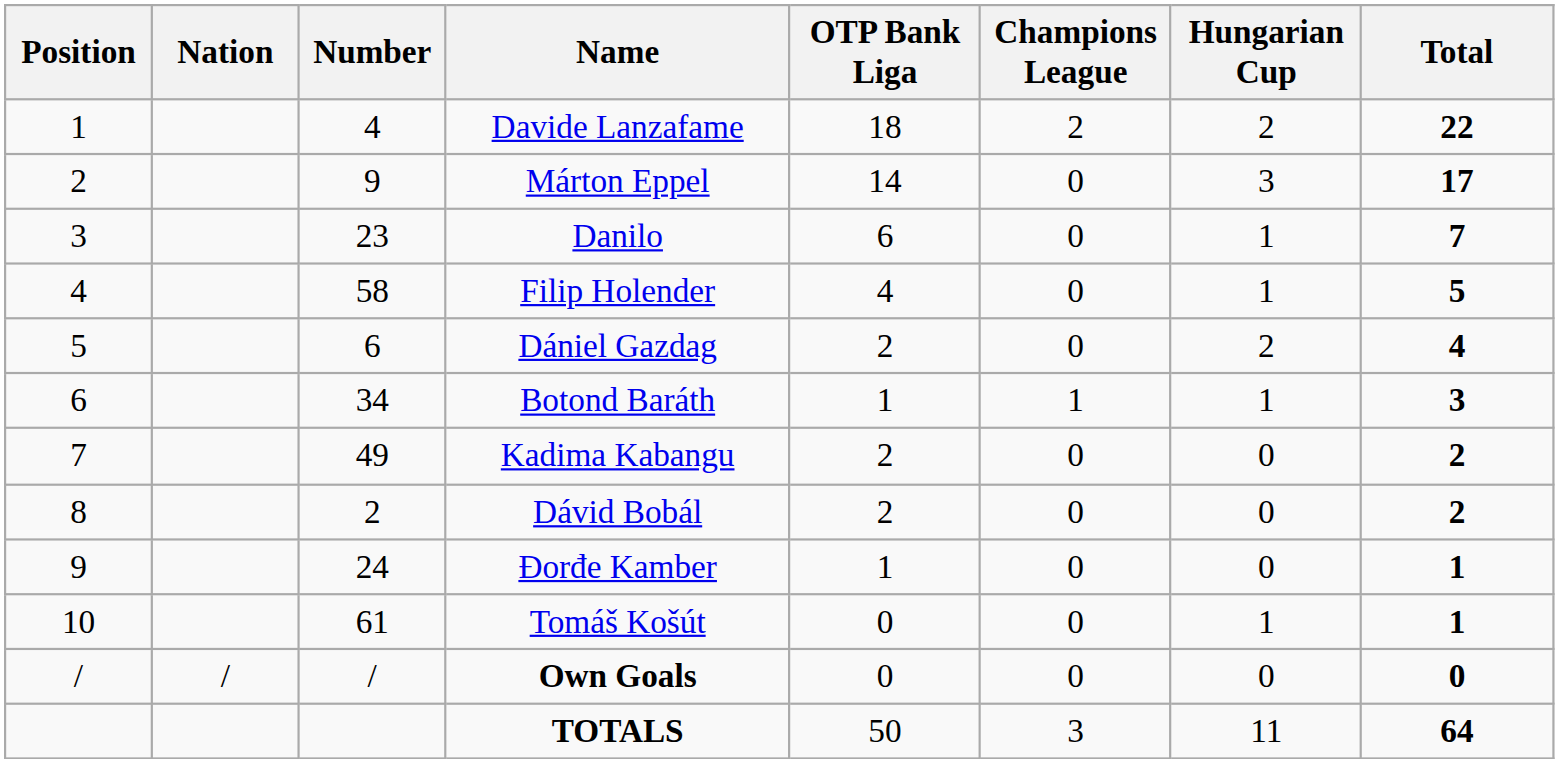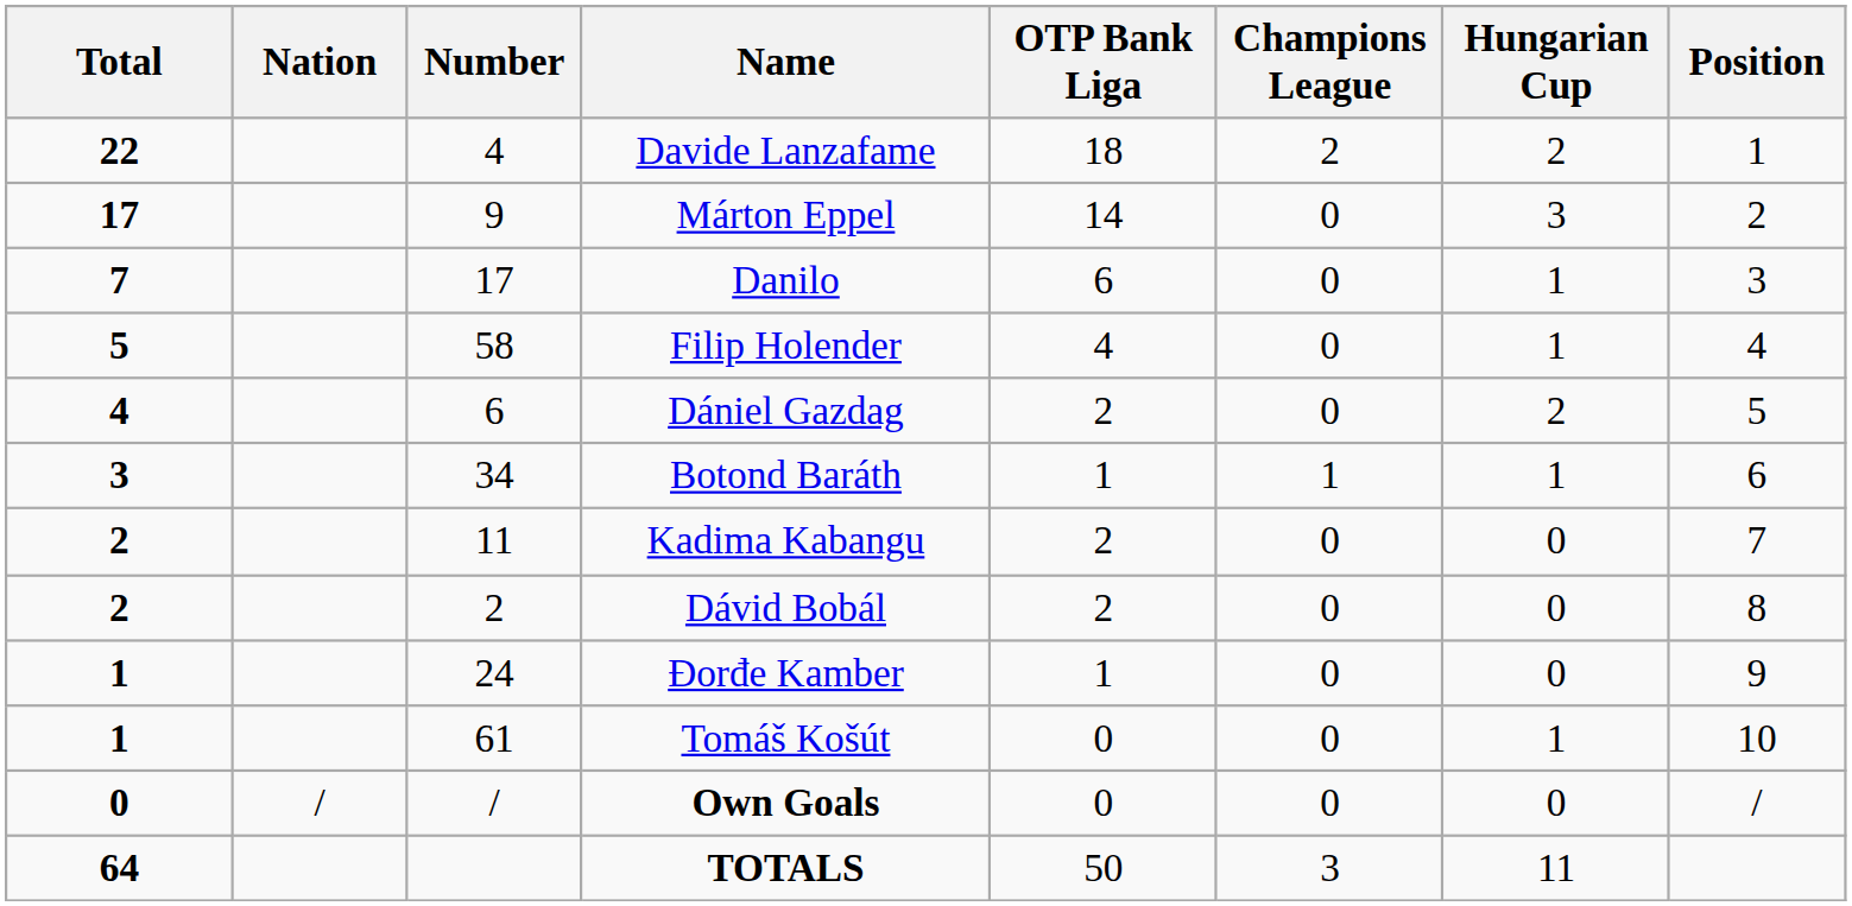columns swapped: Position <-> Total
Danilo | Number: 23 -> 17
Kadima Kabangu | Number: 49 -> 11
